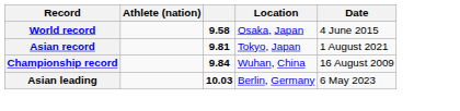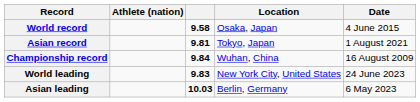+ row: World leading | 9.83 | New York City, United States | 24 June 2023
